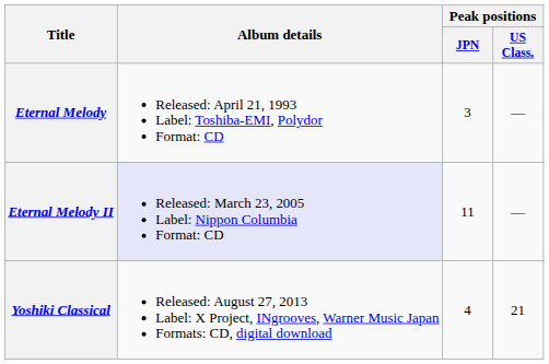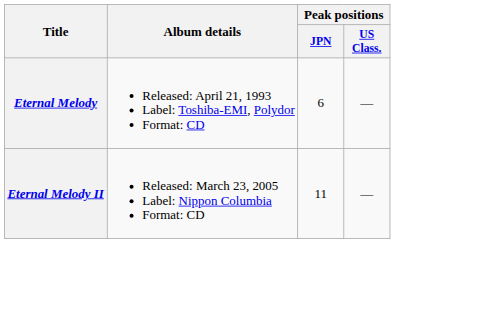Eternal Melody | Peak positions / JPN: 3 -> 6
Eternal Melody II | Album details: lavender background -> no background
- row: Yoshiki Classical | Released: August 27, 2013 Label: X Project, INgrooves, Warner Music Japan Formats: CD, digital download | 4 | 21
